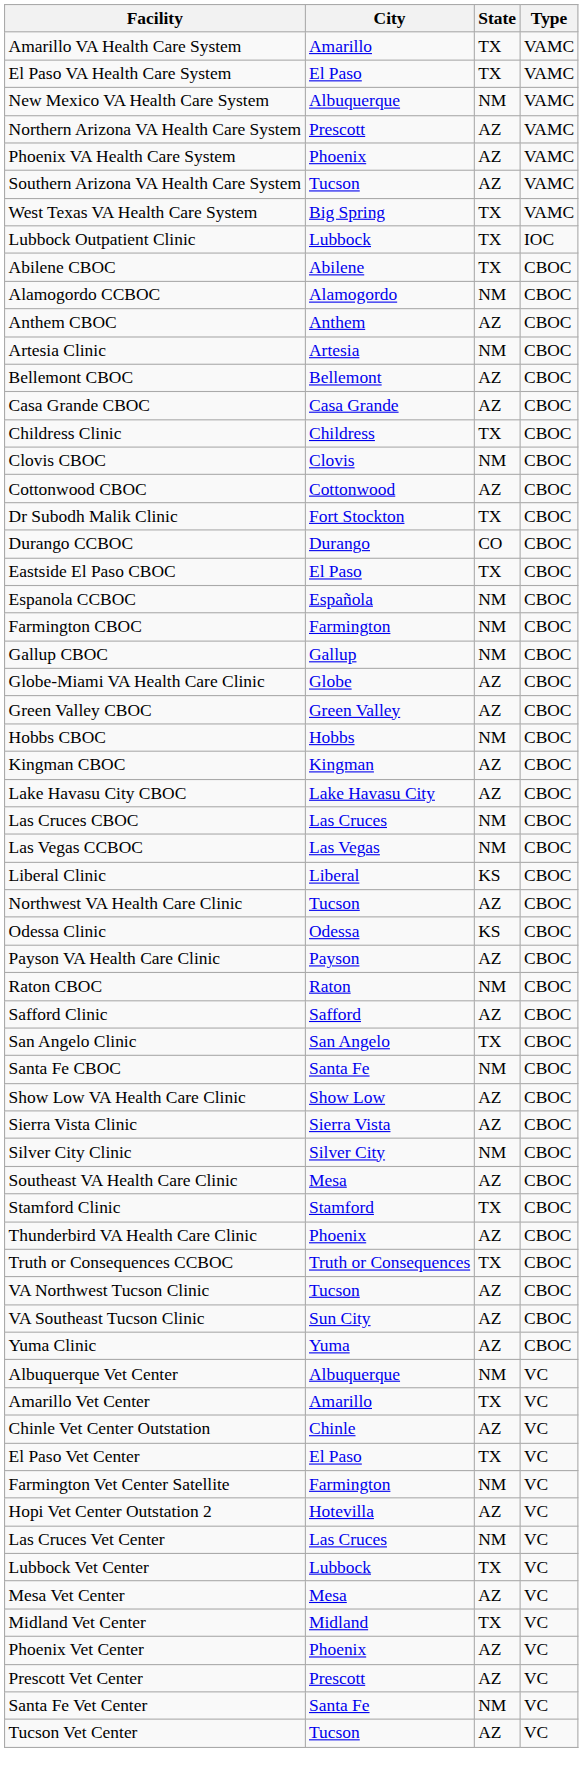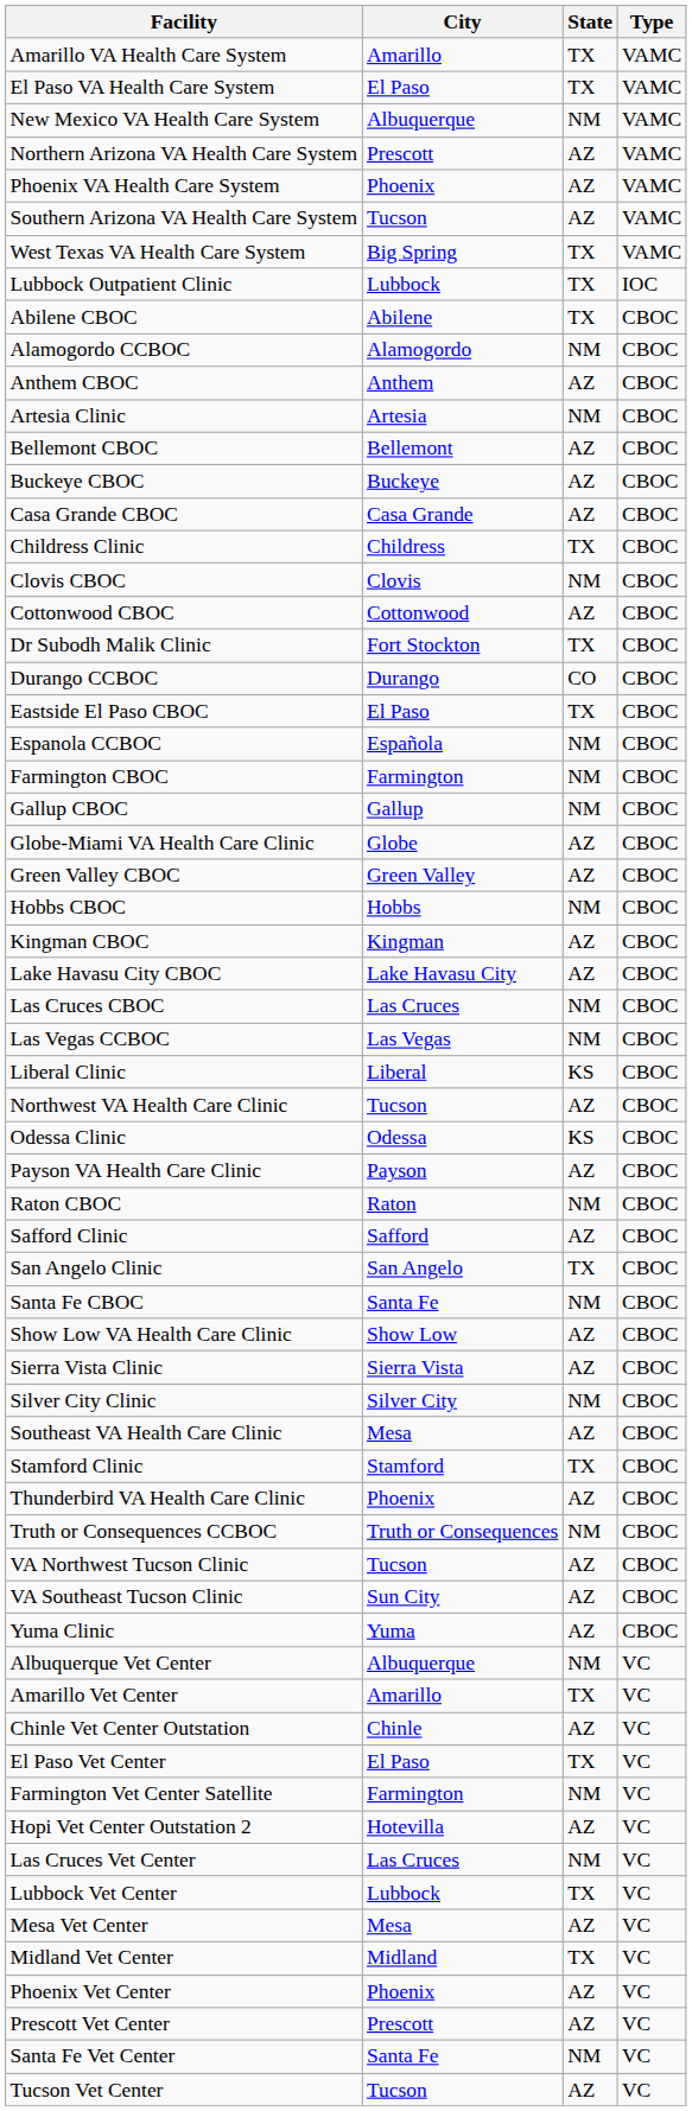+ row: Buckeye CBOC | Buckeye | AZ | CBOC
Truth or Consequences CCBOC | State: TX -> NM
